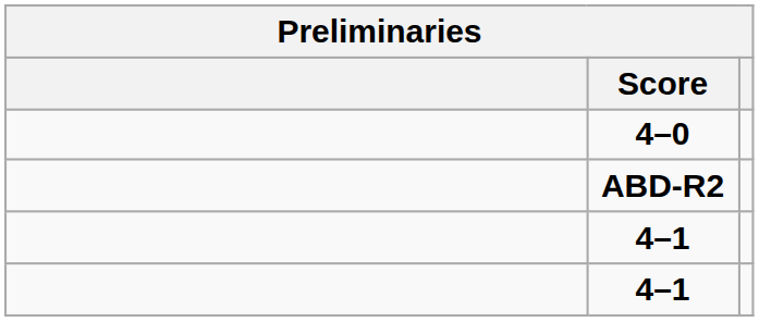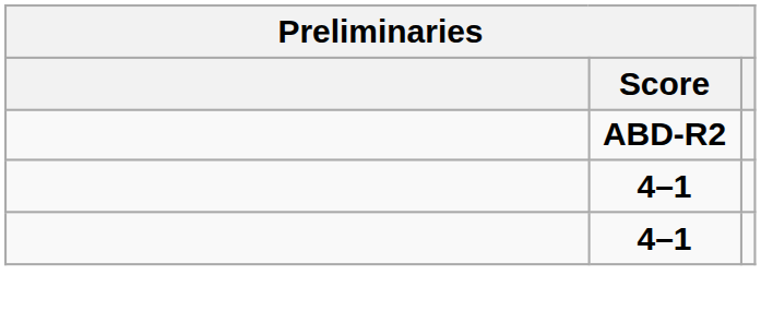- row: 4–0
